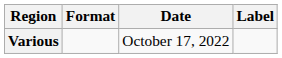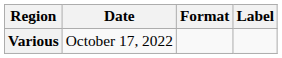columns swapped: Date <-> Format
